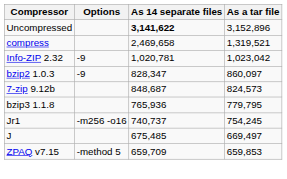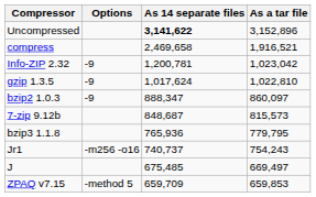compress | As a tar file: 1,319,521 -> 1,916,521
Info-ZIP 2.32 | As 14 separate files: 1,020,781 -> 1,200,781
+ row: gzip 1.3.5 | -9 | 1,017,624 | 1,022,810
bzip2 1.0.3 | As 14 separate files: 828,347 -> 888,347
7-zip 9.12b | As a tar file: 824,573 -> 815,573
Jr1 | As a tar file: 754,245 -> 754,243
